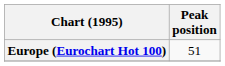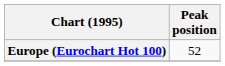Europe (Eurochart Hot 100) | Peak position: 51 -> 52
